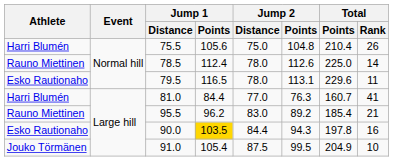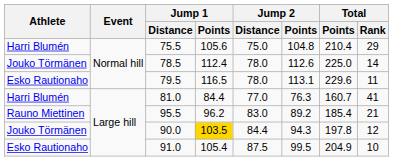75.5 | Total / Rank: 26 -> 29
78.5 | Athlete: Rauno Miettinen -> Jouko Törmänen
90.0 | Athlete: Esko Rautionaho -> Jouko Törmänen
90.0 | Total / Rank: 16 -> 12
91.0 | Athlete: Jouko Törmänen -> Esko Rautionaho
